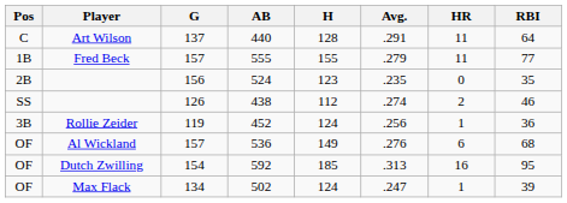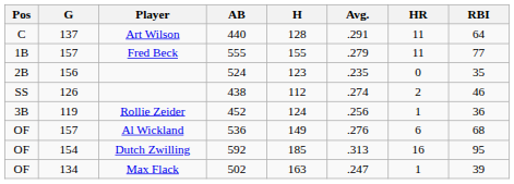columns swapped: Player <-> G
502 | H: 124 -> 163
